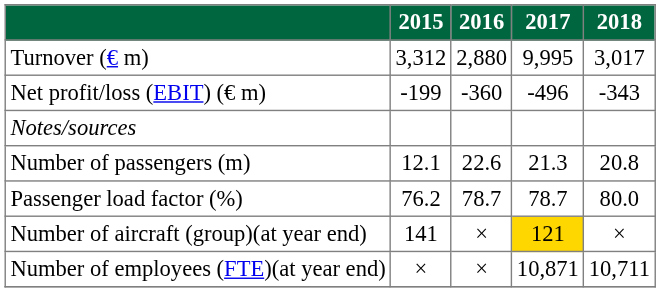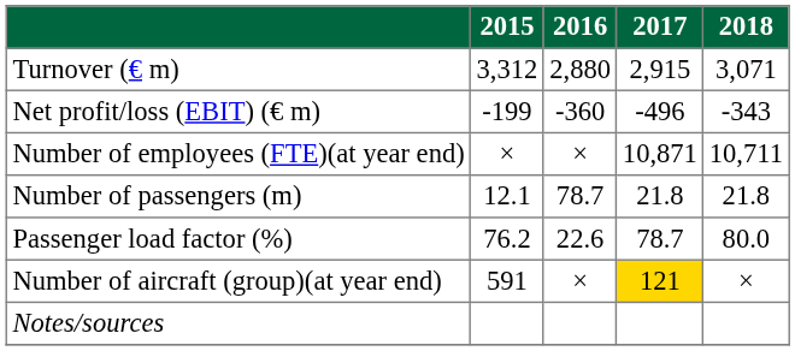Turnover (€ m) | 2017: 9,995 -> 2,915
Turnover (€ m) | 2018: 3,017 -> 3,071
rows swapped: Number of employees (FTE)(at year end) <-> Notes/sources
Number of passengers (m) | 2016: 22.6 -> 78.7
Number of passengers (m) | 2017: 21.3 -> 21.8
Number of passengers (m) | 2018: 20.8 -> 21.8
Passenger load factor (%) | 2016: 78.7 -> 22.6
Number of aircraft (group)(at year end) | 2015: 141 -> 591
